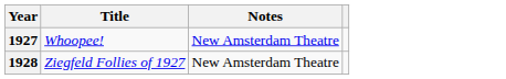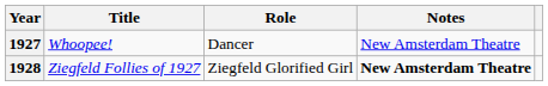+ column: Role | Dancer | Ziegfeld Glorified Girl
1928 | Notes: normal -> bold
